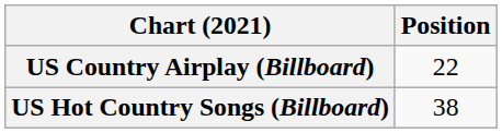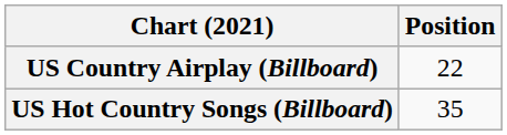US Hot Country Songs (Billboard) | Position: 38 -> 35
